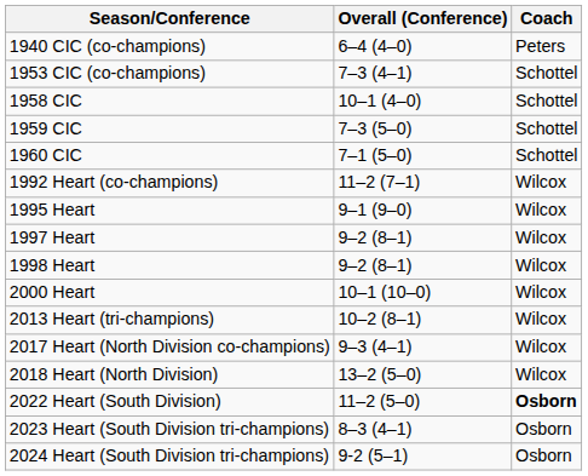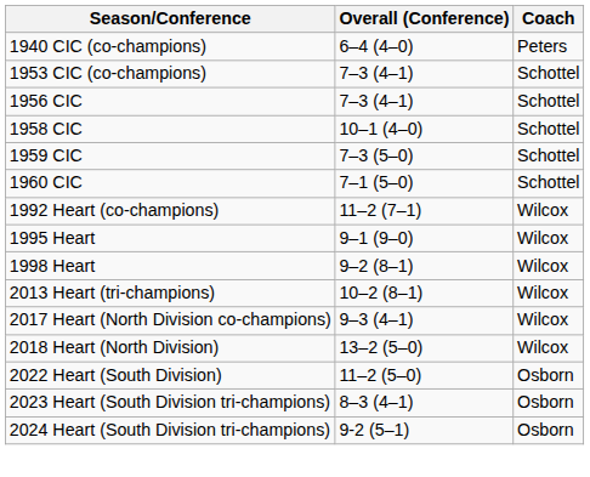+ row: 1956 CIC | 7–3 (4–1) | Schottel
- row: 1997 Heart | 9–2 (8–1) | Wilcox
- row: 2000 Heart | 10–1 (10–0) | Wilcox
2022 Heart (South Division) | Coach: bold -> normal
